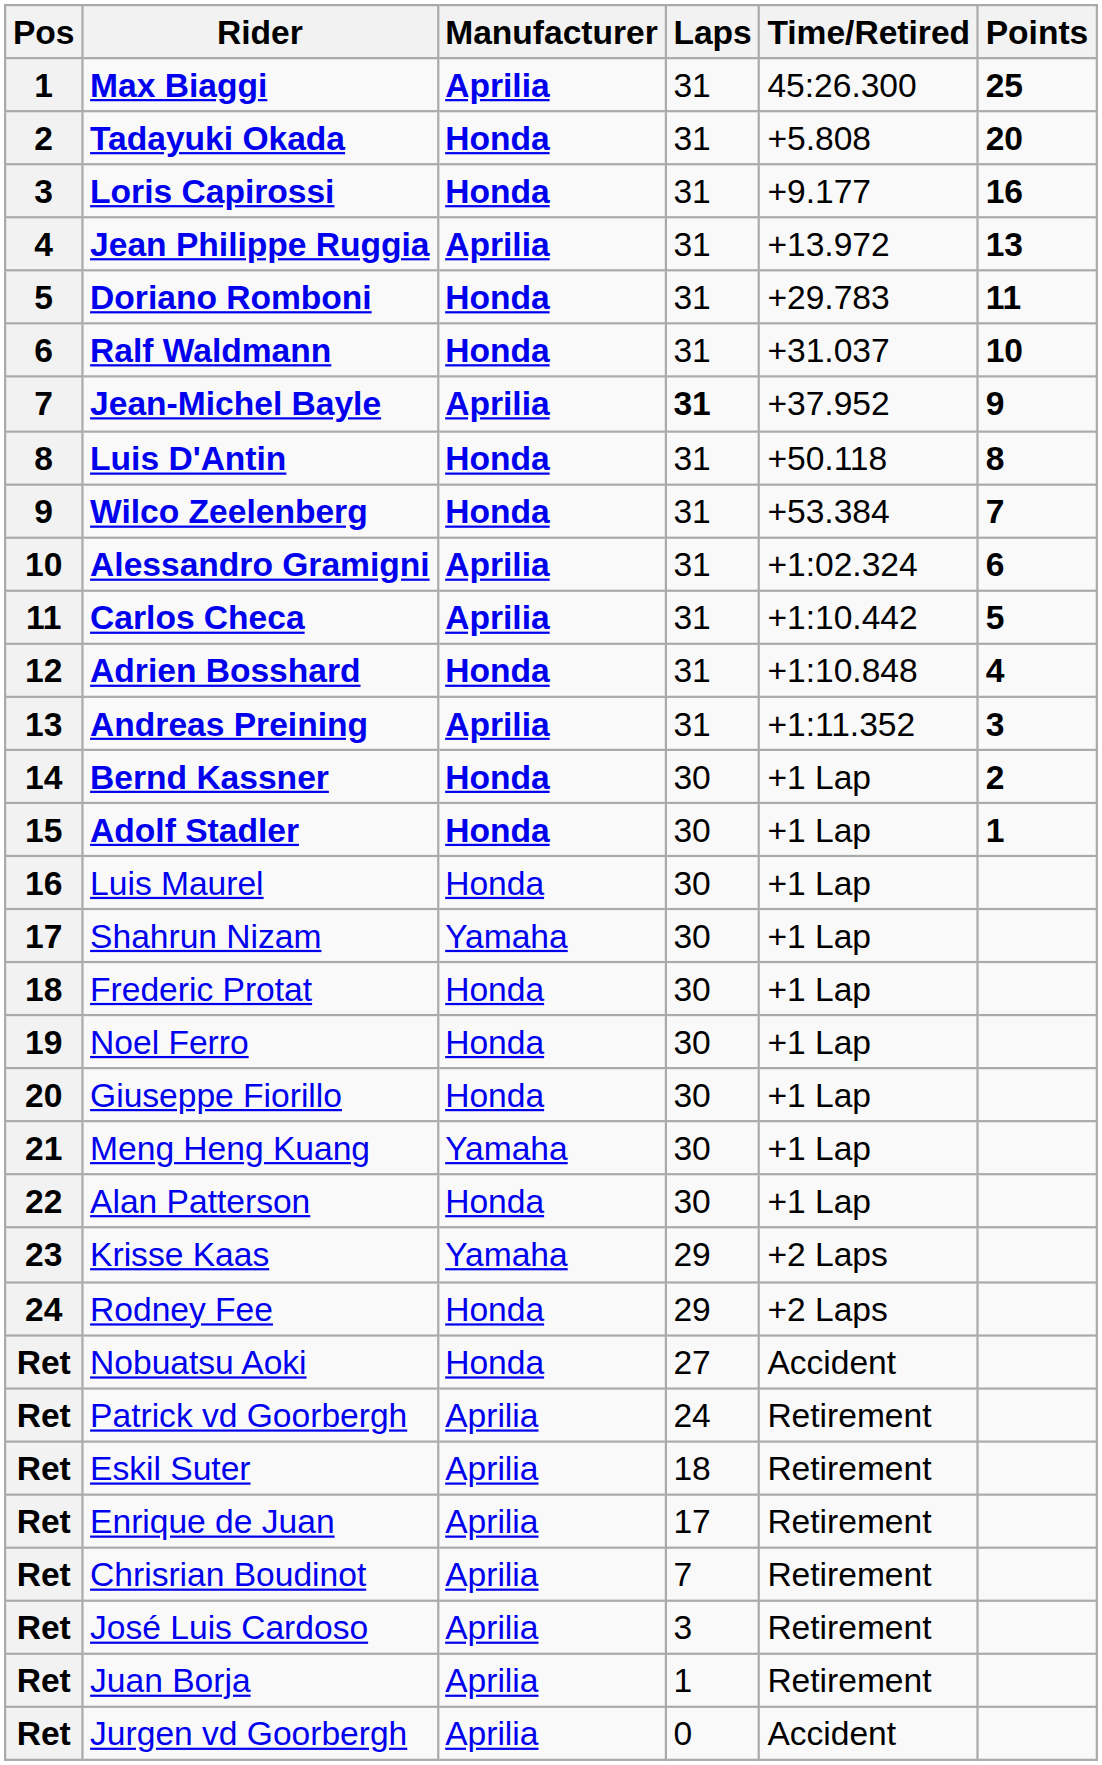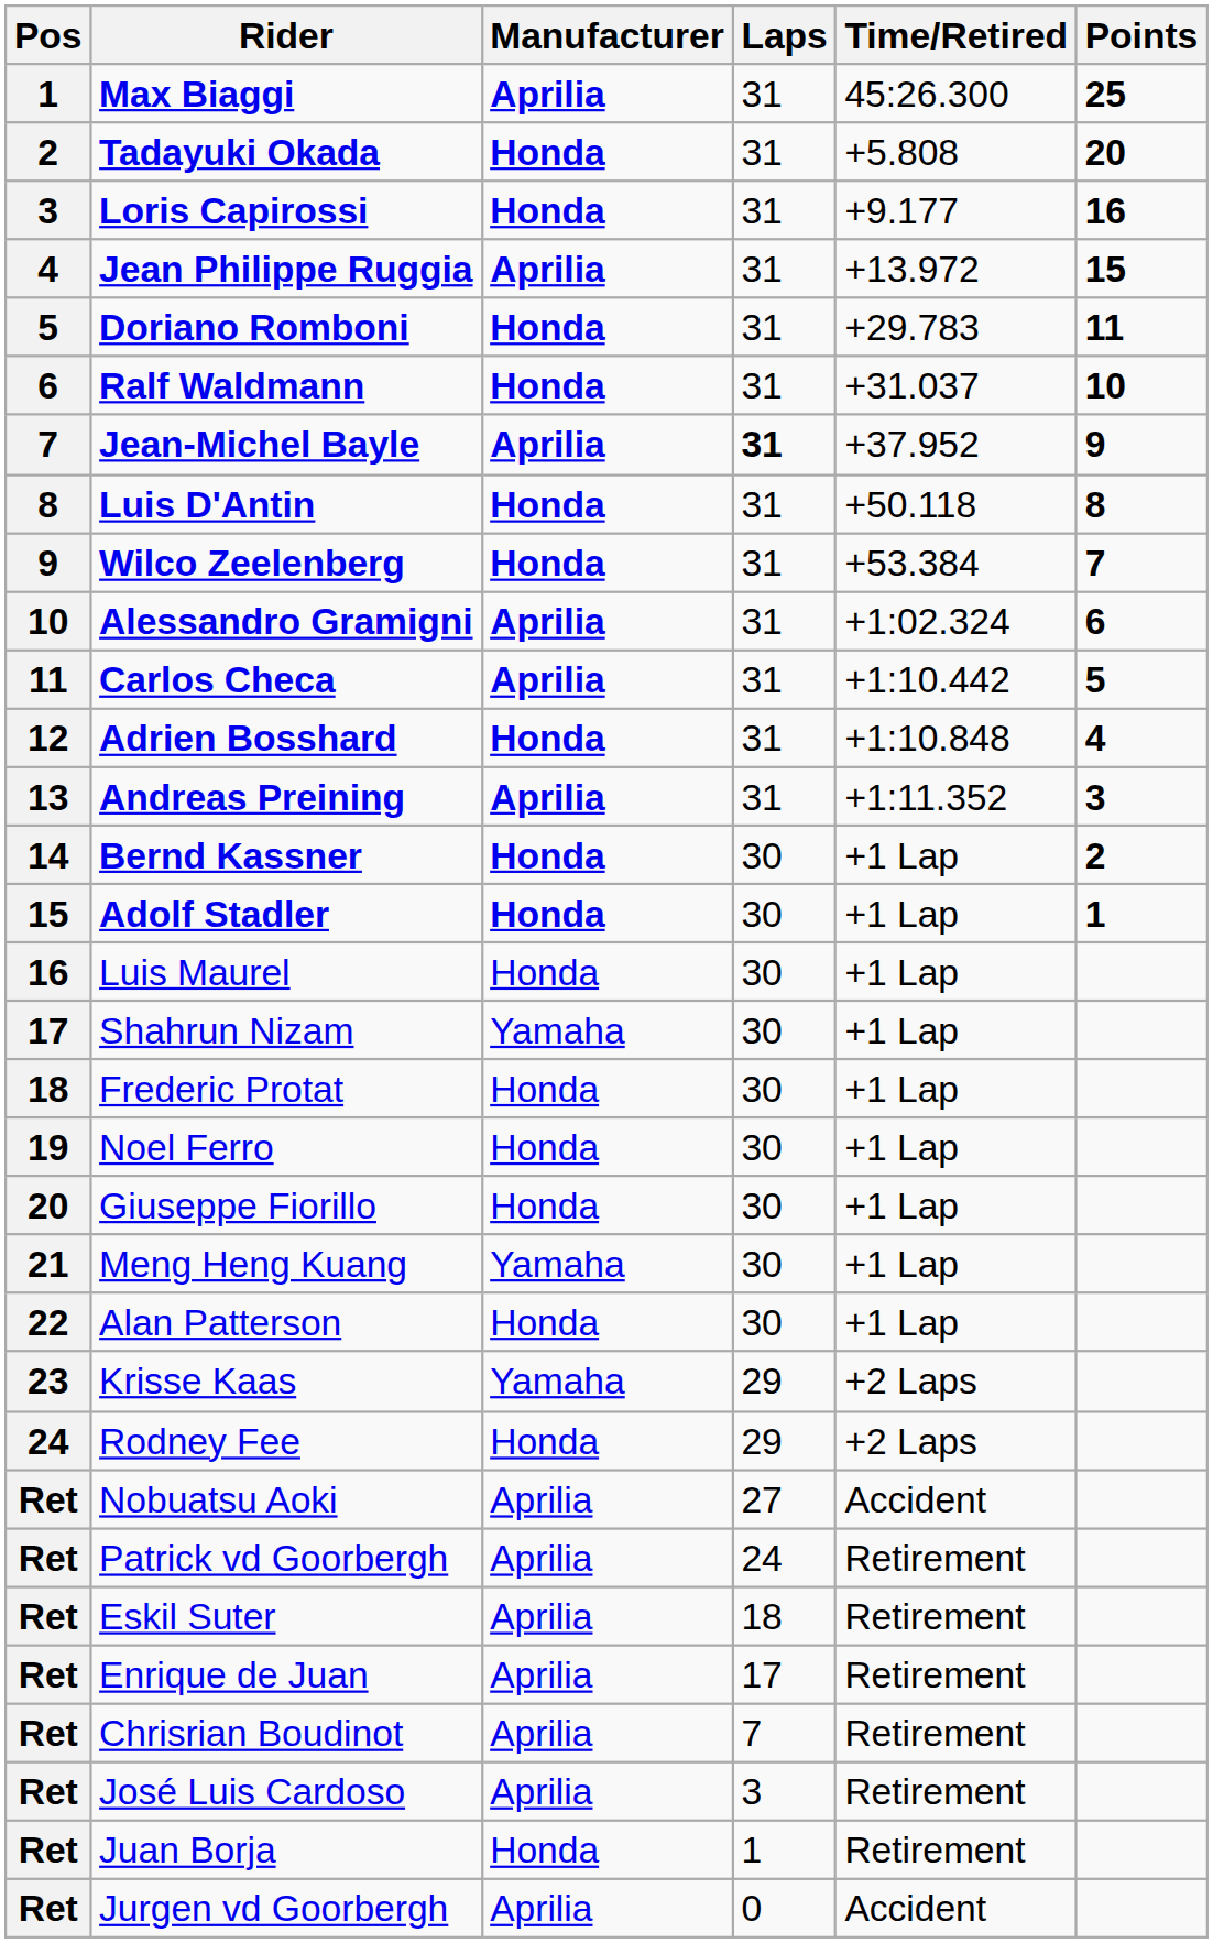Jean Philippe Ruggia | Points: 13 -> 15
Nobuatsu Aoki | Manufacturer: Honda -> Aprilia
Juan Borja | Manufacturer: Aprilia -> Honda
